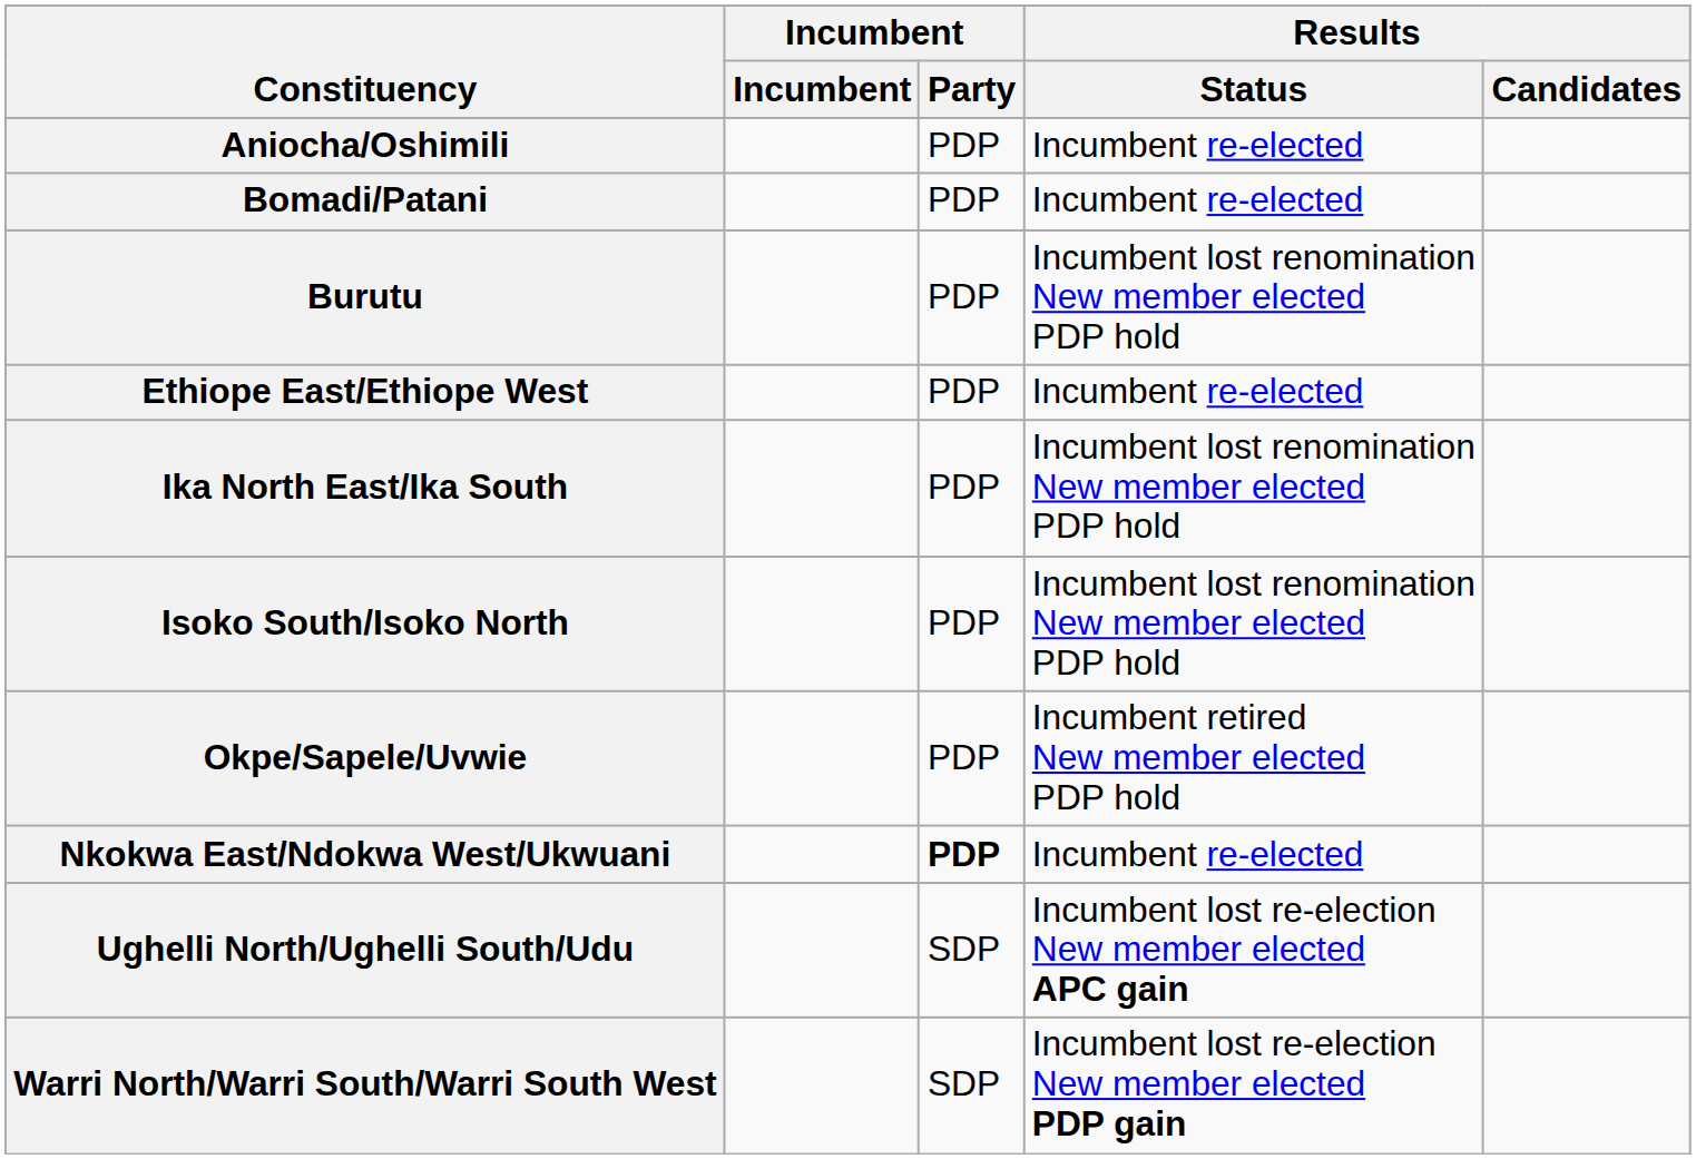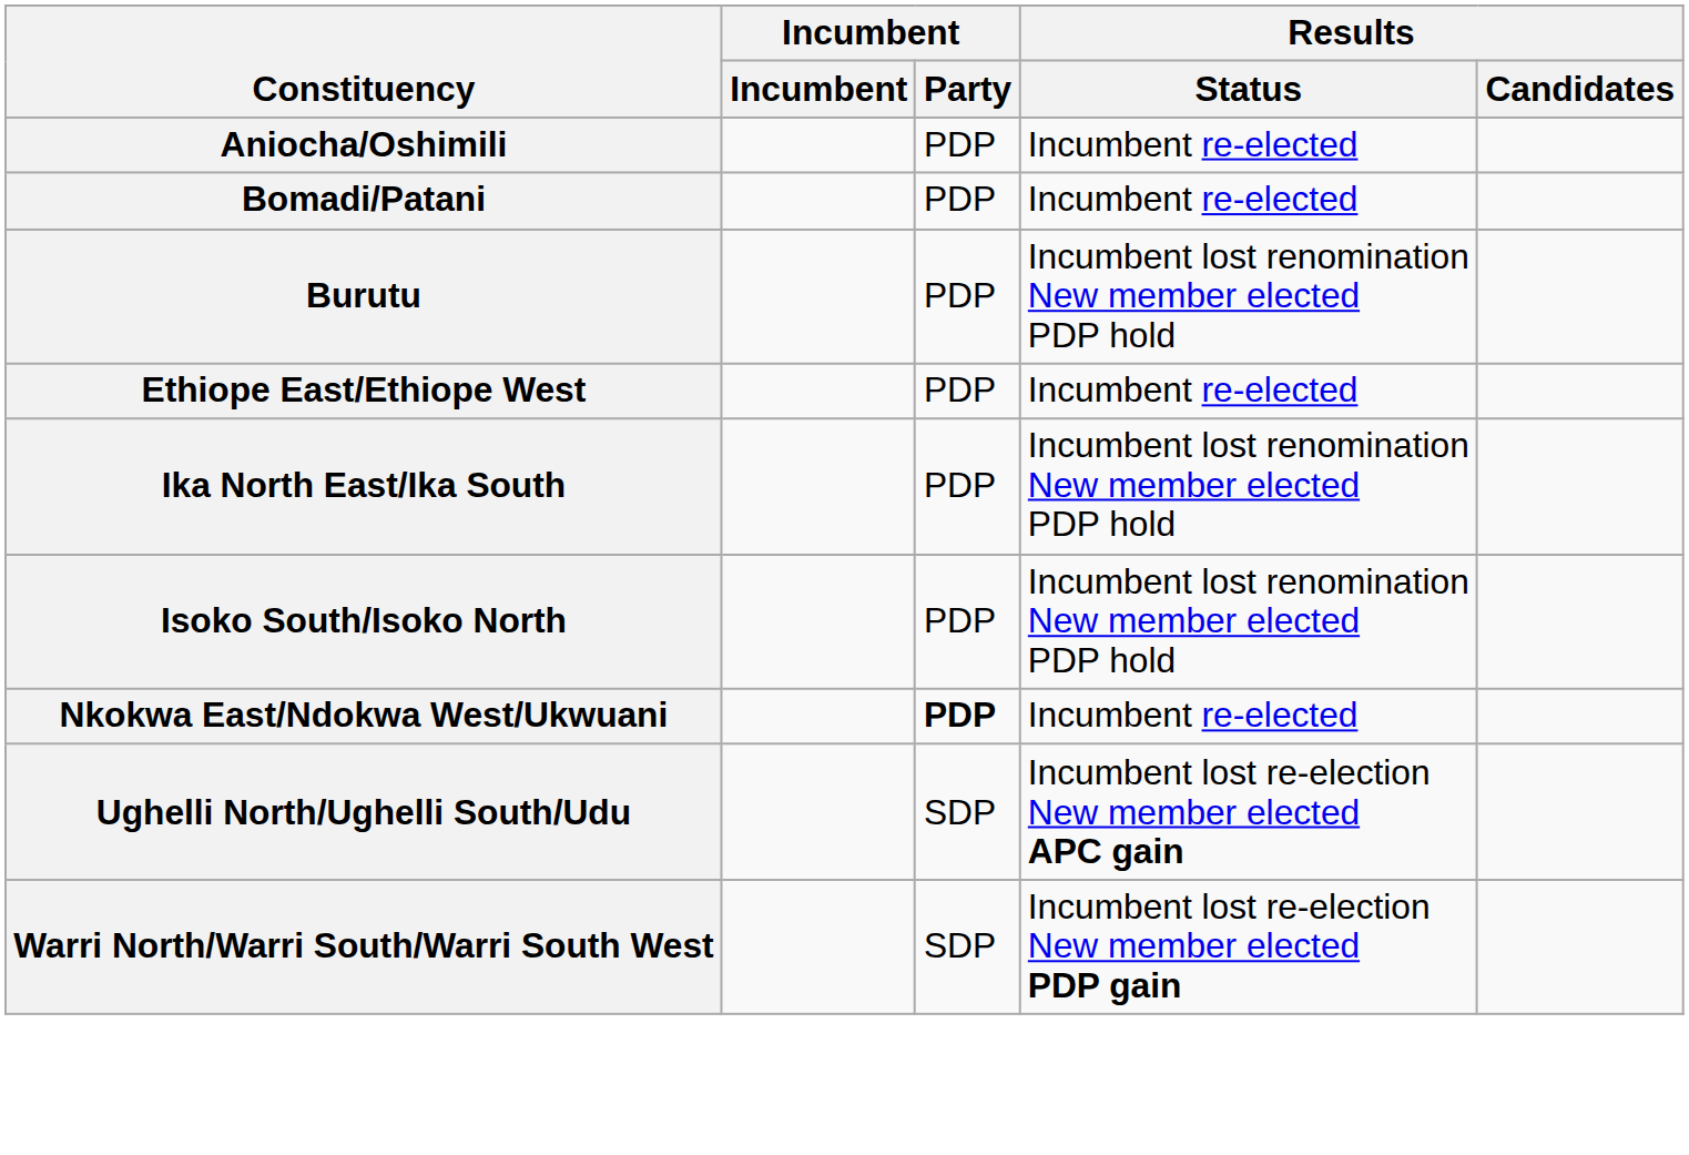- row: Okpe/Sapele/Uvwie | PDP | Incumbent retired New member elected PDP hold
